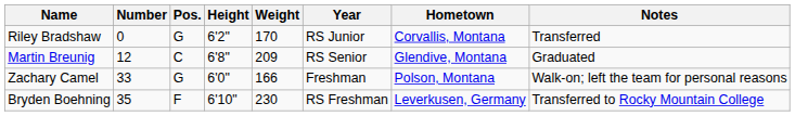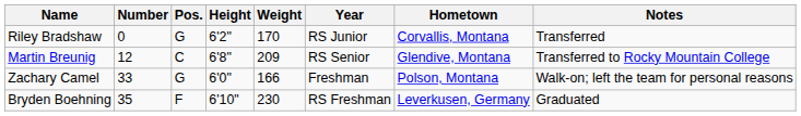Martin Breunig | Notes: Graduated -> Transferred to Rocky Mountain College
Bryden Boehning | Notes: Transferred to Rocky Mountain College -> Graduated
